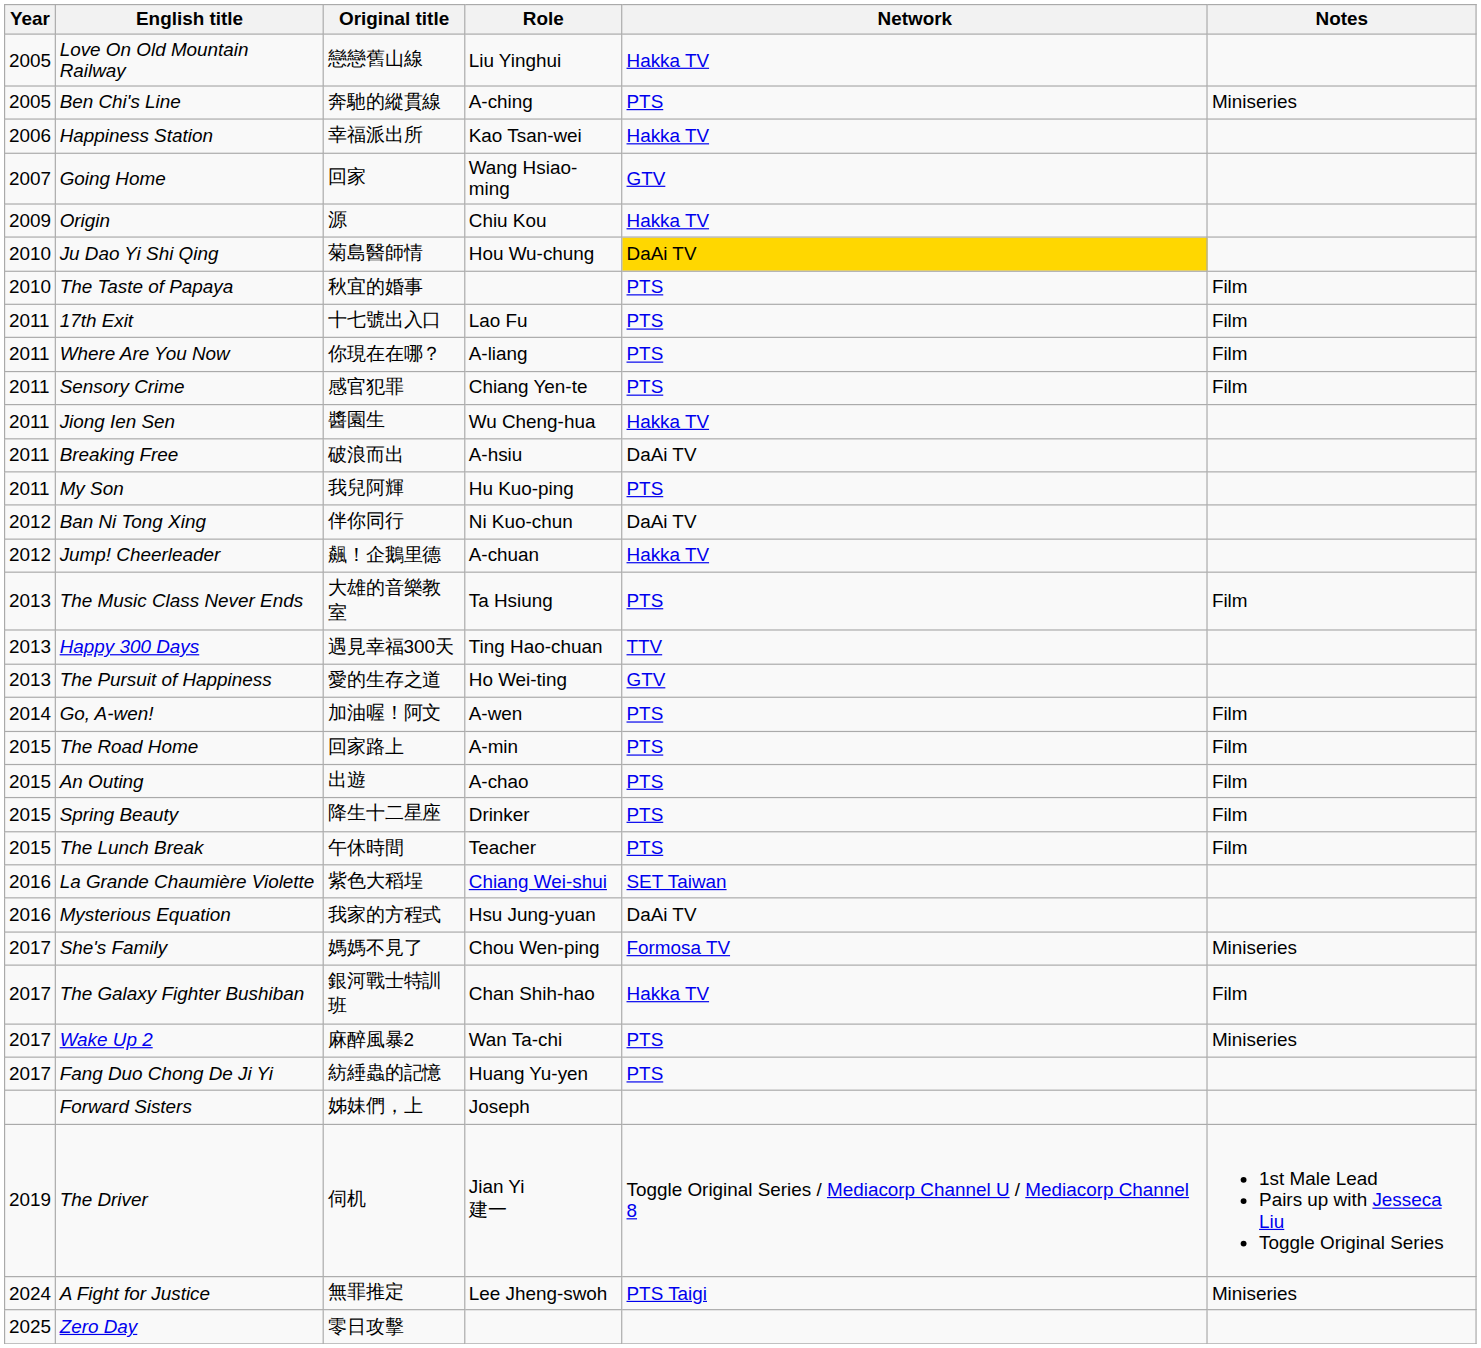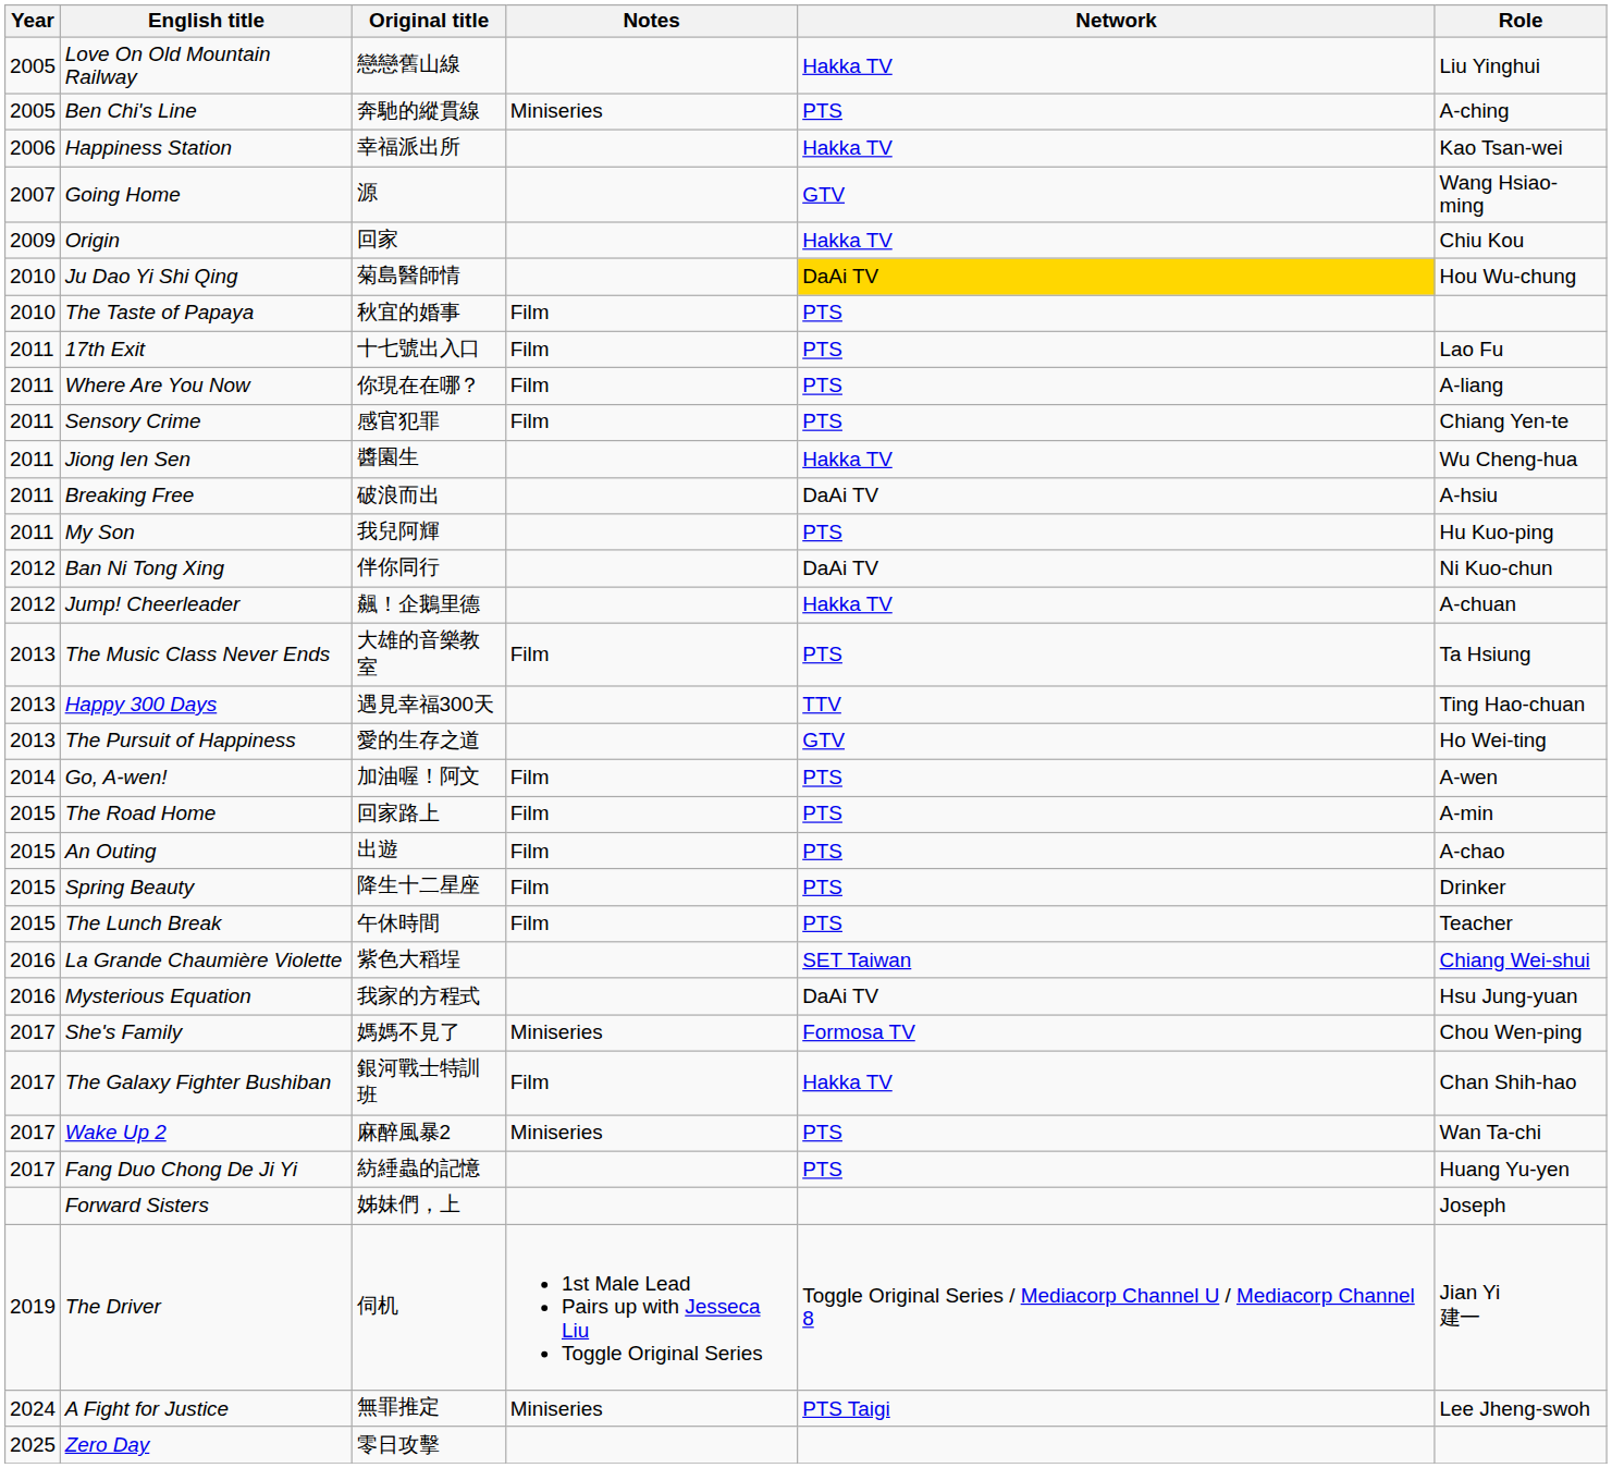columns swapped: Role <-> Notes
Going Home | Original title: 回家 -> 源
Origin | Original title: 源 -> 回家
